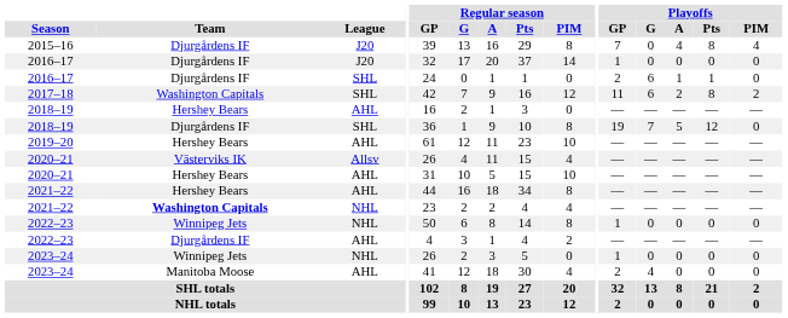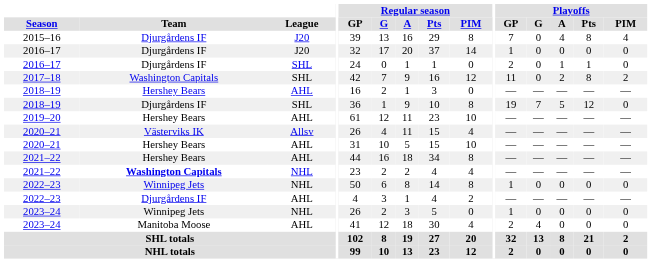2016–17 / SHL | Playoffs / G: 6 -> 0
2017–18 | Playoffs / G: 6 -> 0
